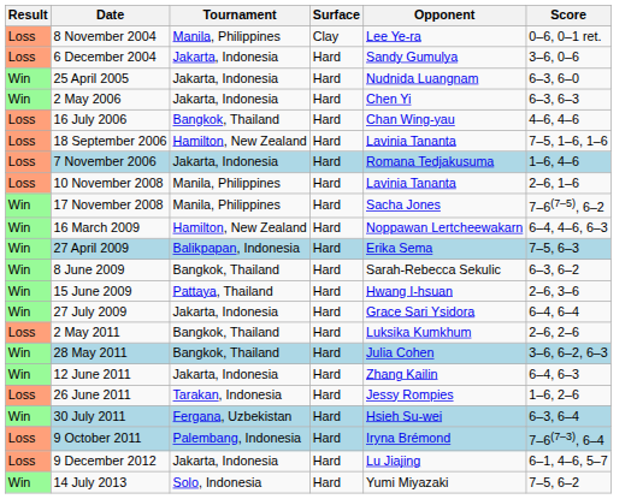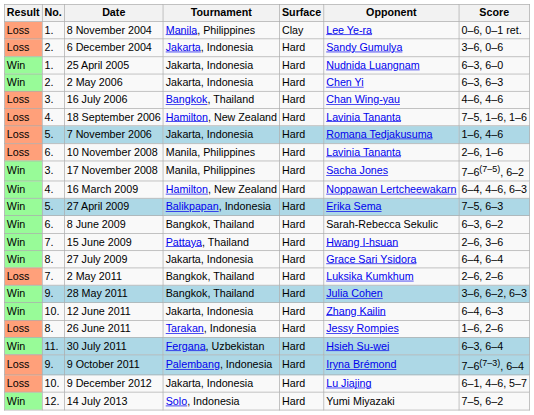+ column: No. | 1. | 2. | 1. | 2. | 3. | 4. | 5. | 6. | 3. | 4. | 5. | 6. | 7. | 8. | 7. | 9. | 10. | 8. | 11. | 9. | 10. | 12.
